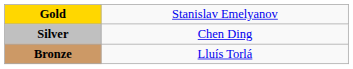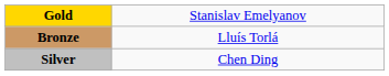rows swapped: Silver <-> Bronze
